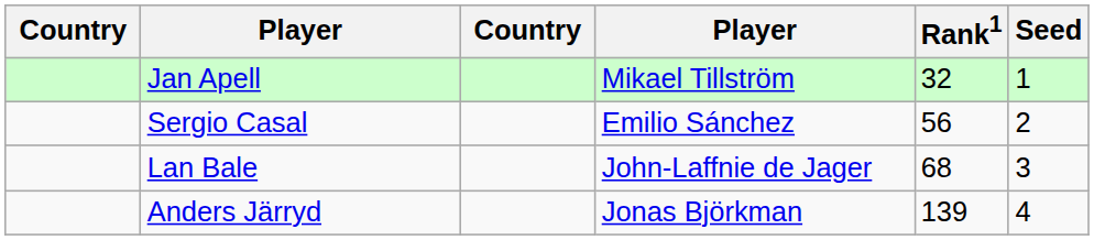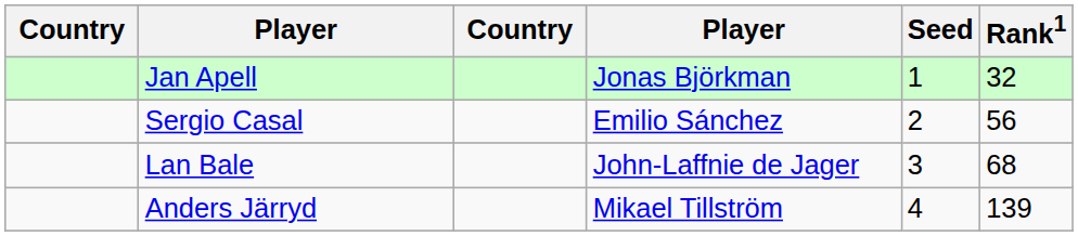columns swapped: Rank1 <-> Seed
Jan Apell | column 4: Mikael Tillström -> Jonas Björkman
Anders Järryd | column 4: Jonas Björkman -> Mikael Tillström
